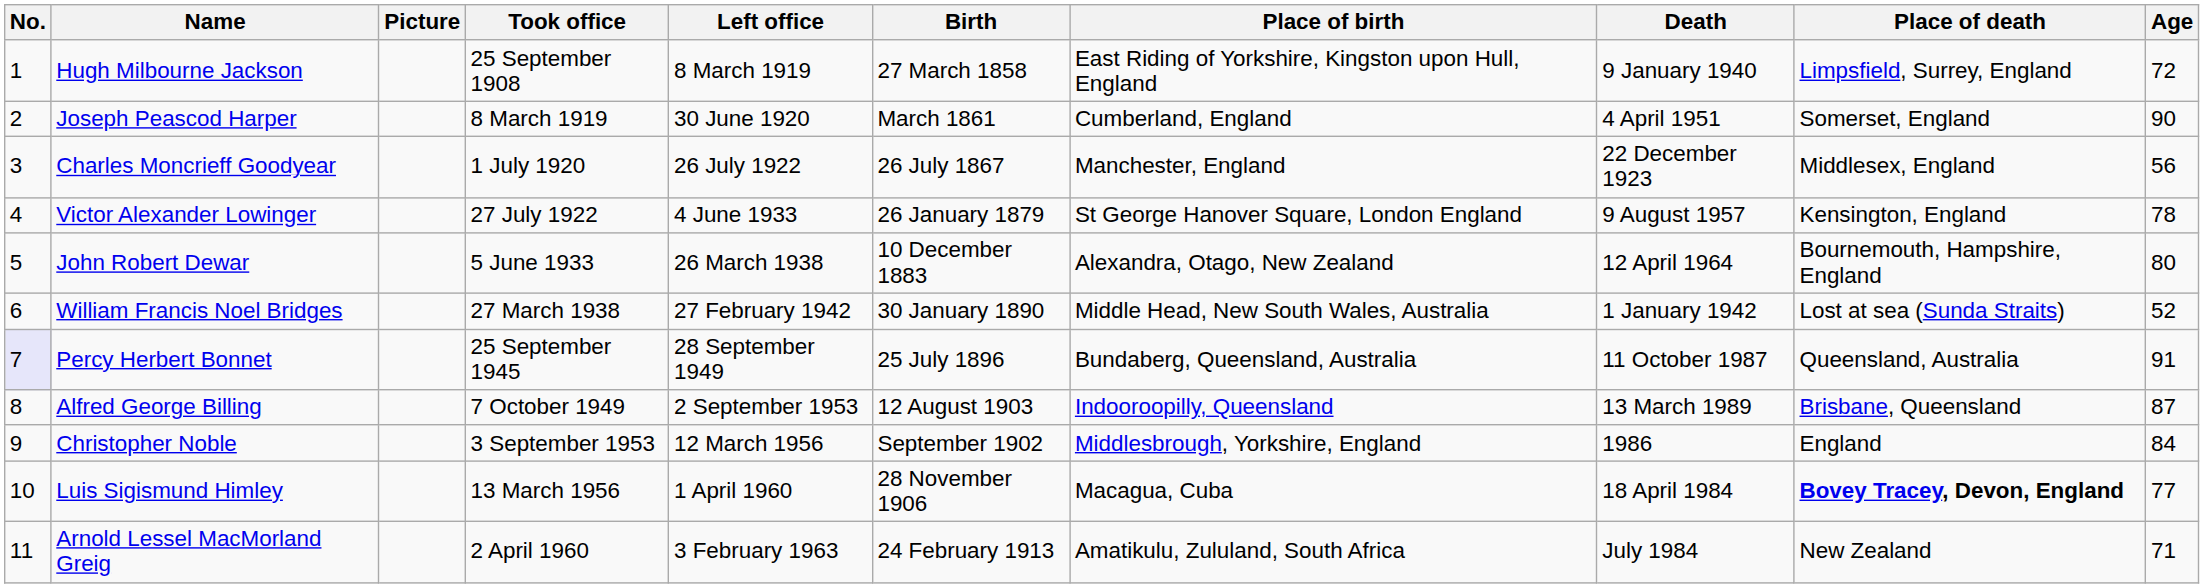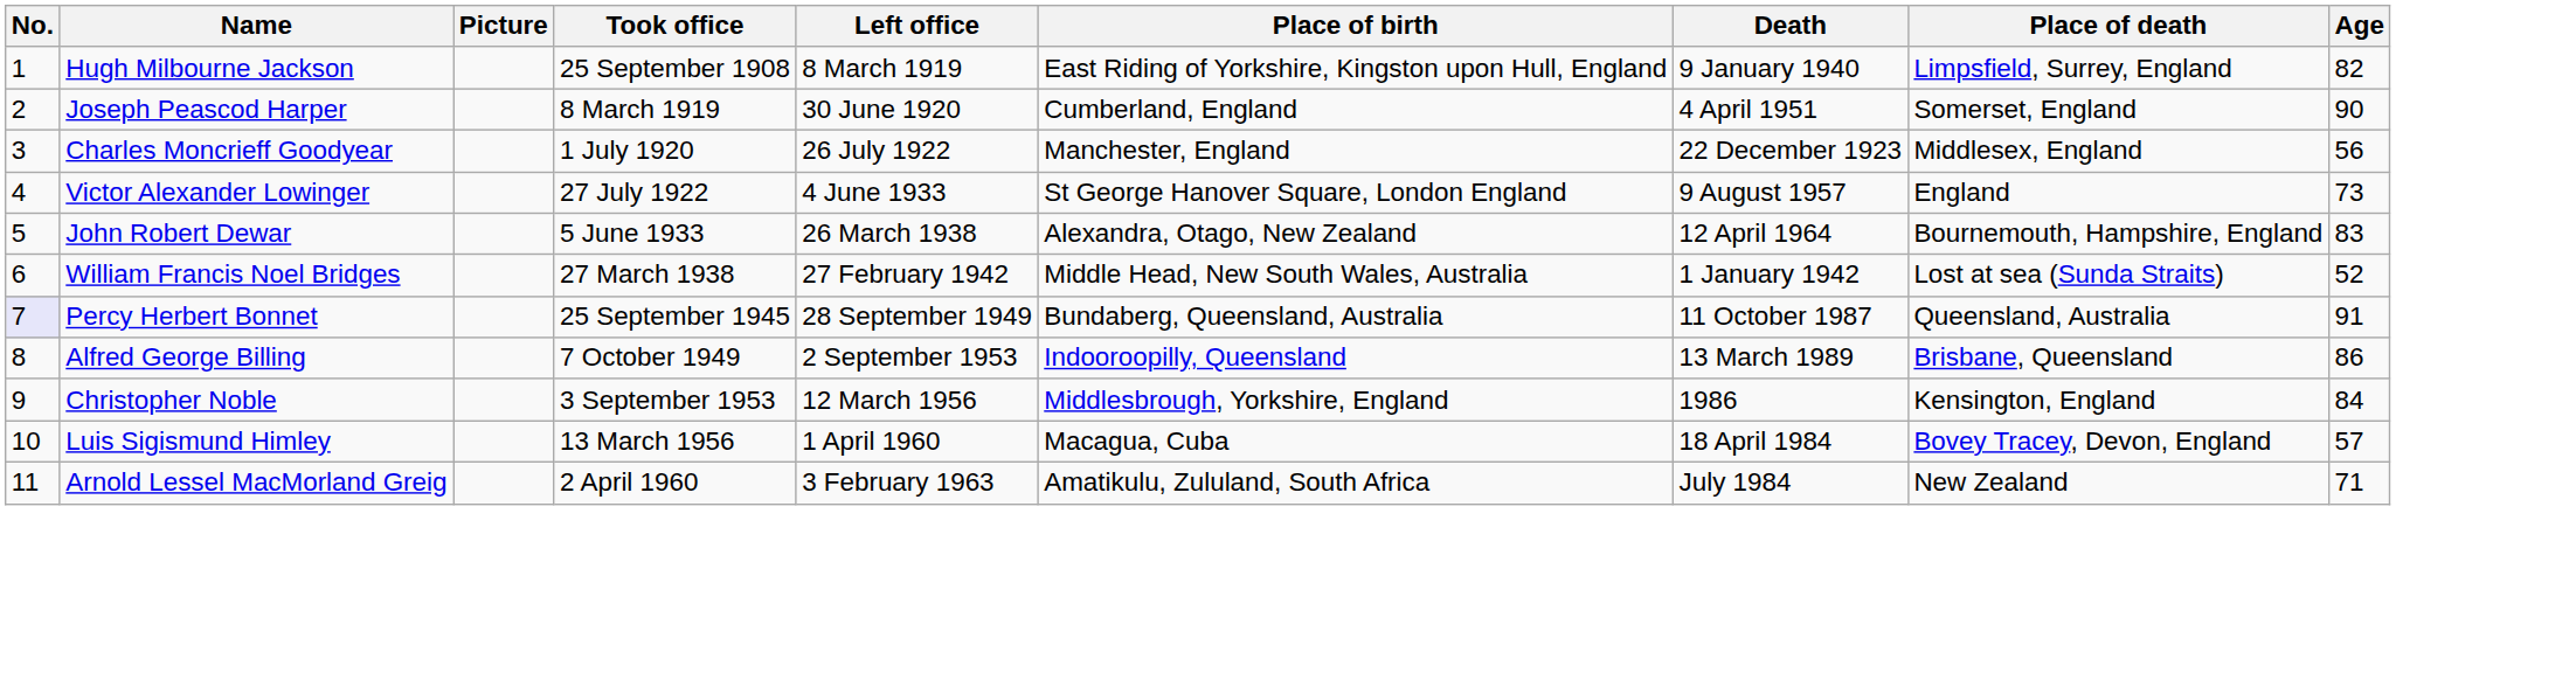- column: Birth | 27 March 1858 | March 1861 | 26 July 1867 | 26 January 1879 | 10 December 1883 | 30 January 1890 | 25 July 1896 | 12 August 1903 | September 1902 | 28 November 1906 | 24 February 1913
Hugh Milbourne Jackson | Age: 72 -> 82
Victor Alexander Lowinger | Place of death: Kensington, England -> England
Victor Alexander Lowinger | Age: 78 -> 73
John Robert Dewar | Age: 80 -> 83
Alfred George Billing | Age: 87 -> 86
Christopher Noble | Place of death: England -> Kensington, England
Luis Sigismund Himley | Place of death: bold -> normal
Luis Sigismund Himley | Age: 77 -> 57
